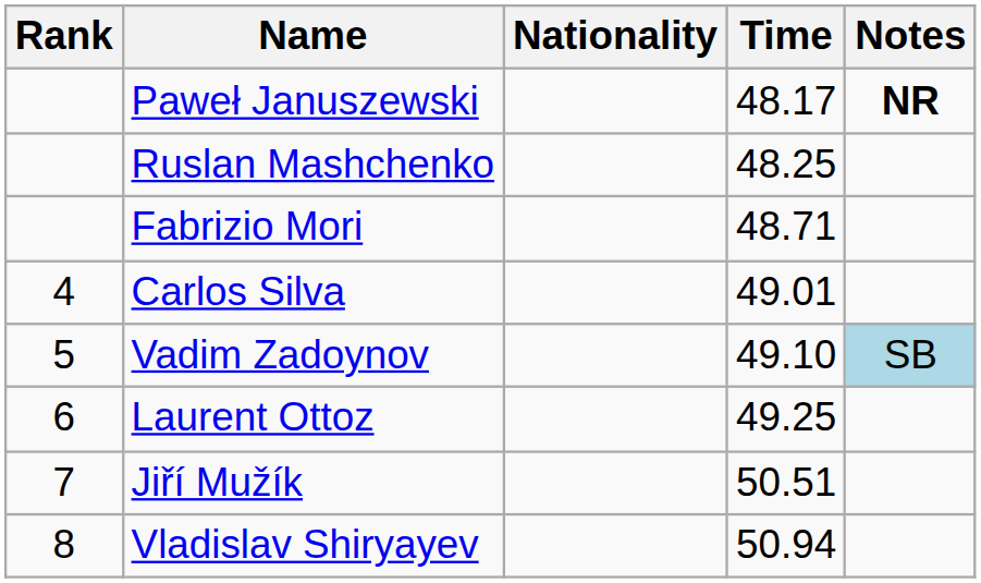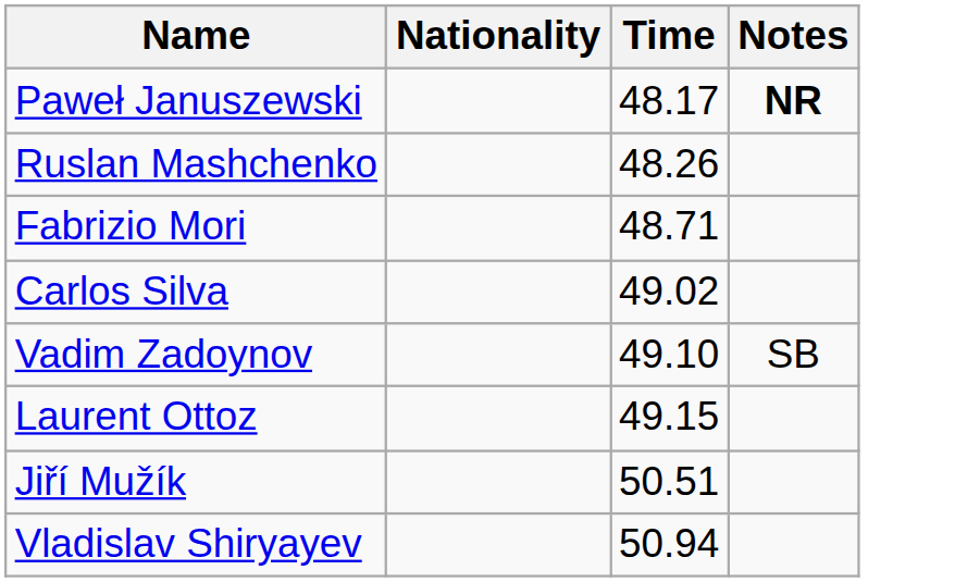- column: Rank | 4 | 5 | 6 | 7 | 8
Ruslan Mashchenko | Time: 48.25 -> 48.26
Carlos Silva | Time: 49.01 -> 49.02
Vadim Zadoynov | Notes: lightblue background -> no background
Laurent Ottoz | Time: 49.25 -> 49.15
